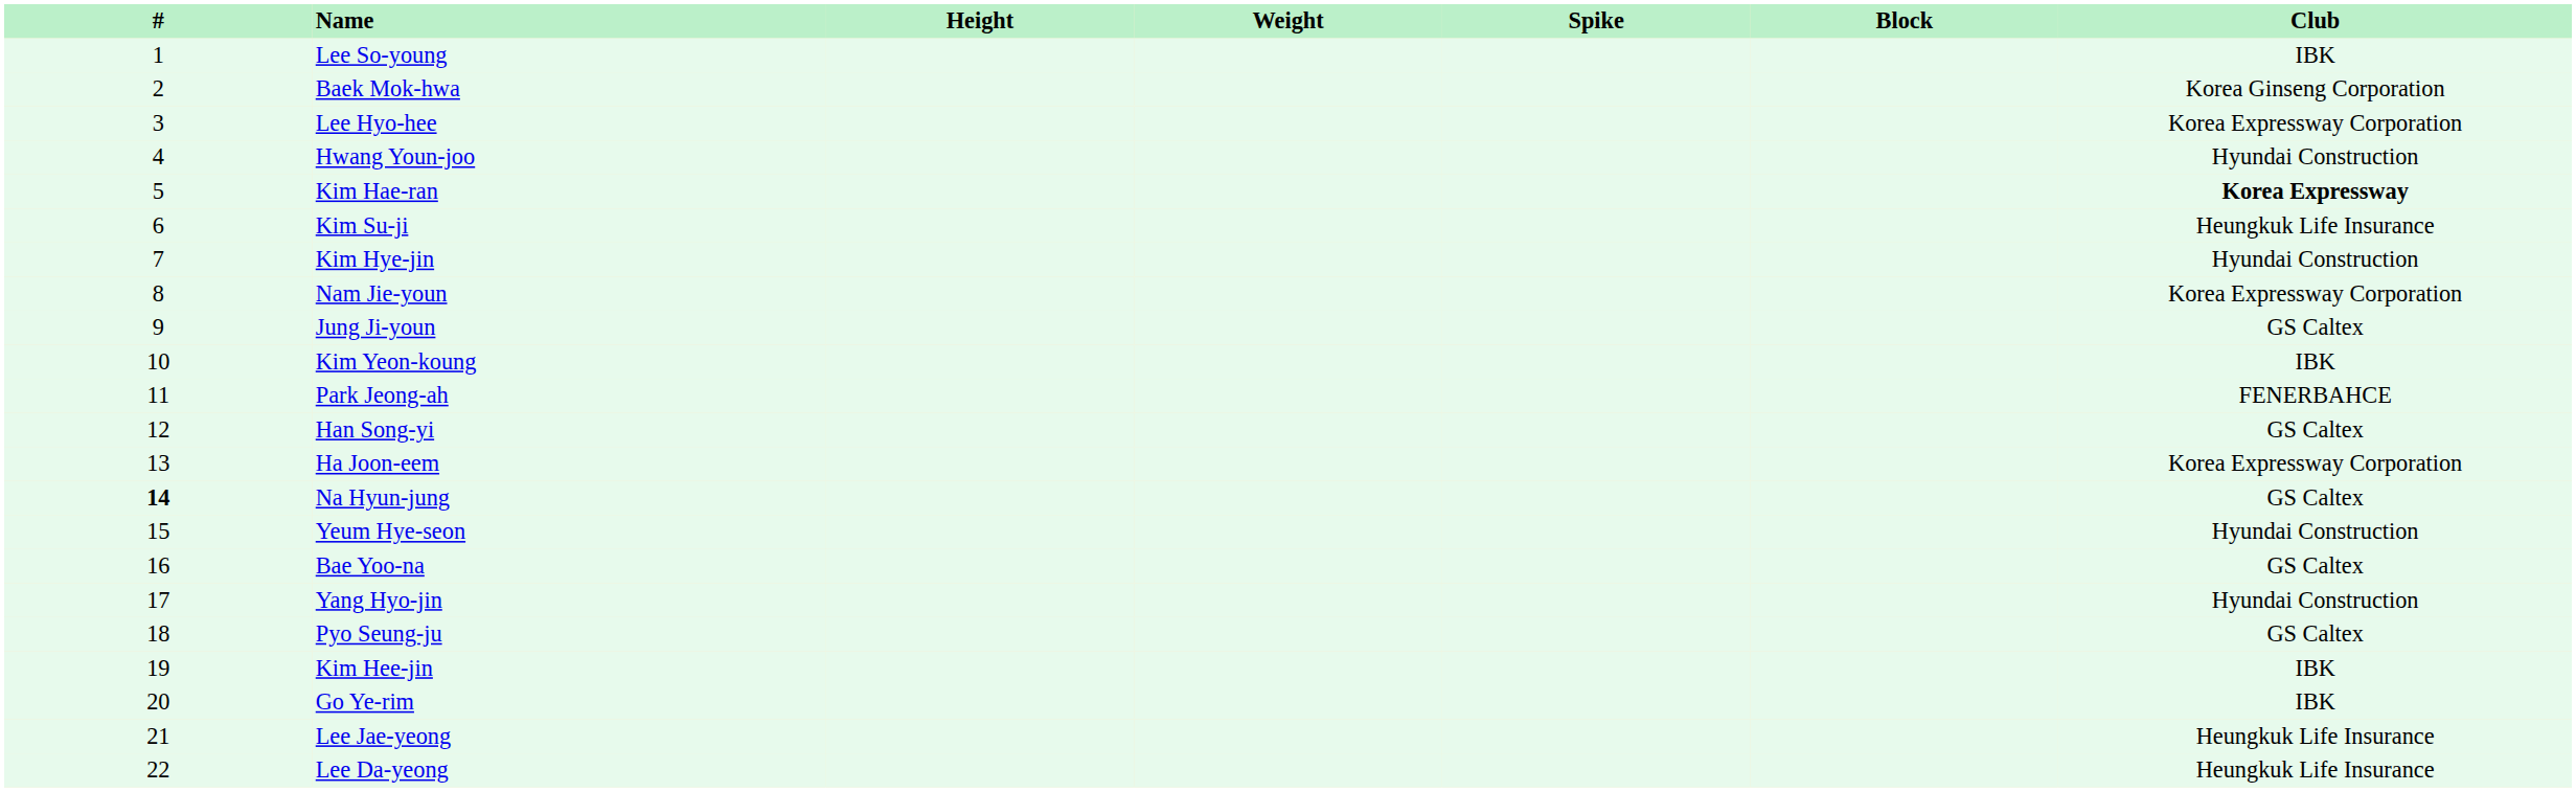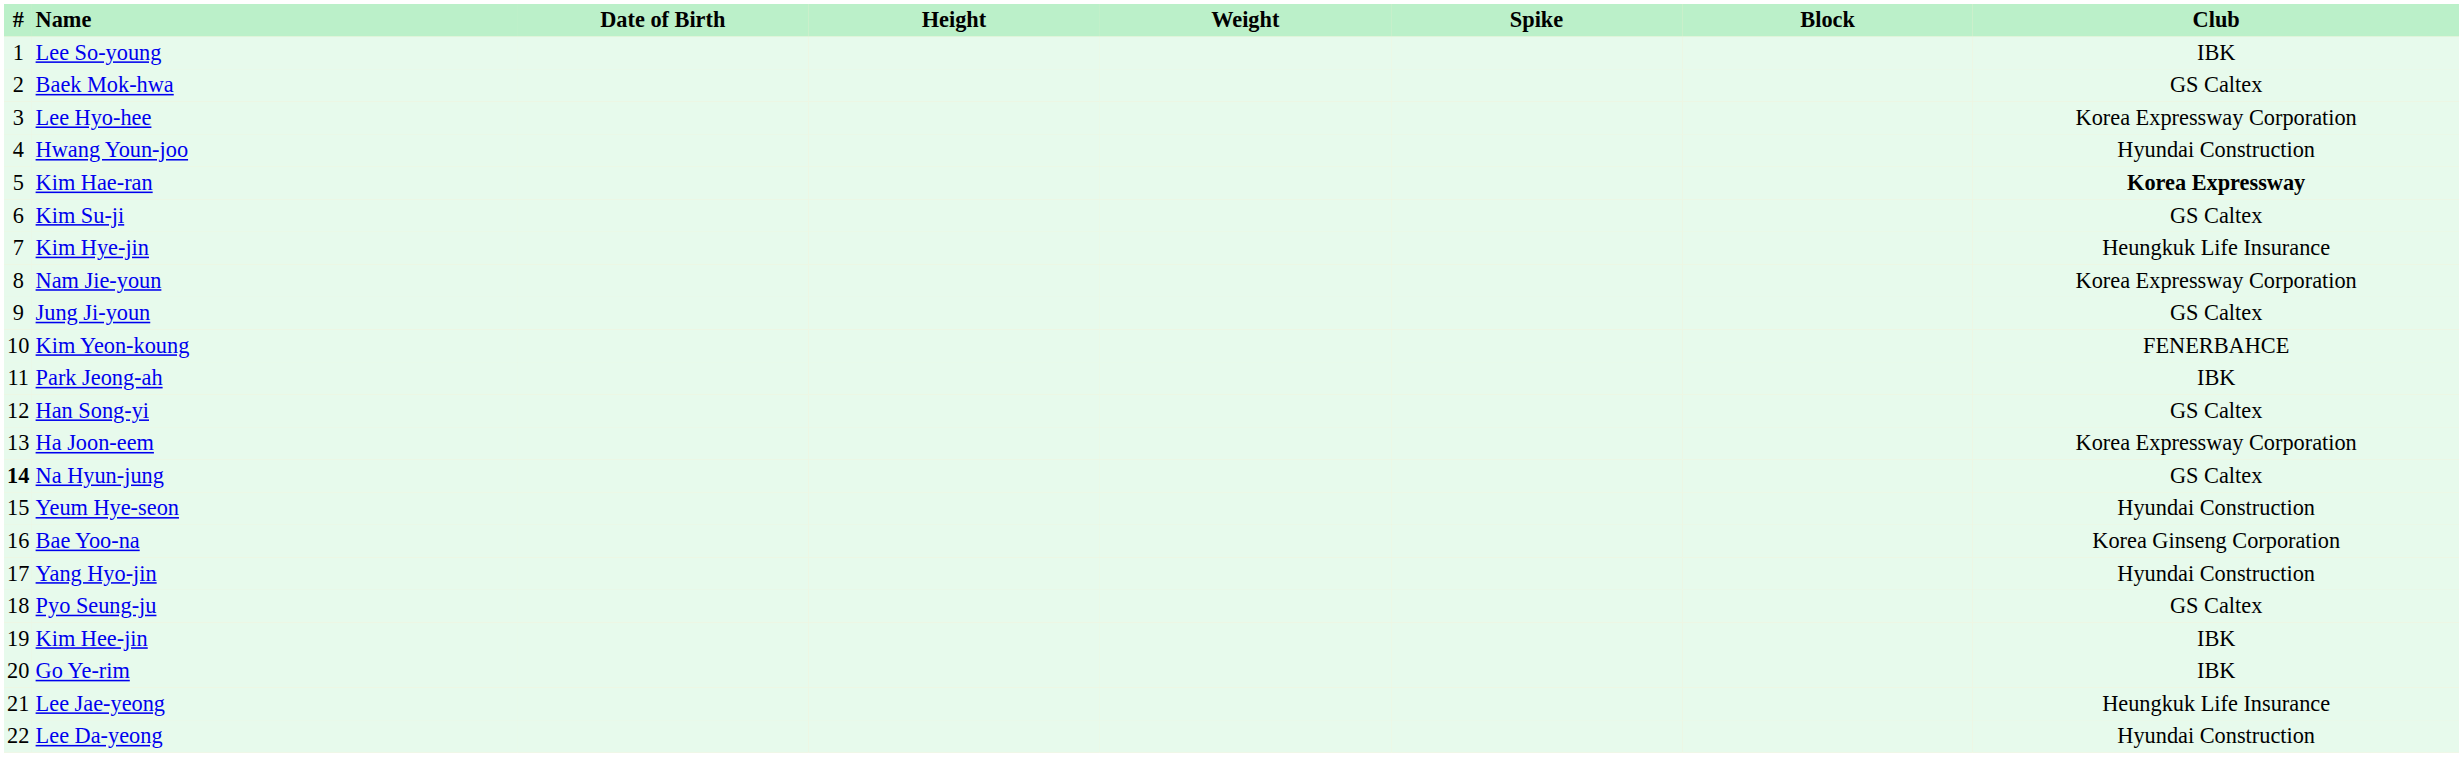+ column: Date of Birth
Baek Mok-hwa | Club: Korea Ginseng Corporation -> GS Caltex
Kim Su-ji | Club: Heungkuk Life Insurance -> GS Caltex
Kim Hye-jin | Club: Hyundai Construction -> Heungkuk Life Insurance
Kim Yeon-koung | Club: IBK -> FENERBAHCE
Park Jeong-ah | Club: FENERBAHCE -> IBK
Bae Yoo-na | Club: GS Caltex -> Korea Ginseng Corporation
Lee Da-yeong | Club: Heungkuk Life Insurance -> Hyundai Construction
